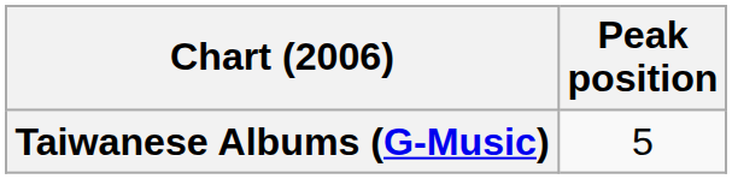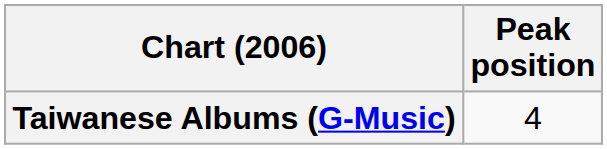Taiwanese Albums (G-Music) | Peak position: 5 -> 4
